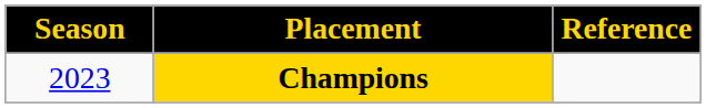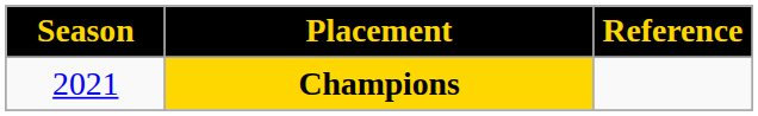Champions | Season: 2023 -> 2021
